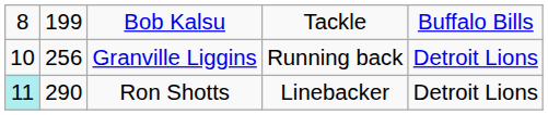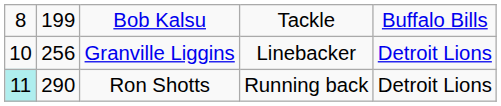Granville Liggins | column 4: Running back -> Linebacker
Ron Shotts | column 4: Linebacker -> Running back
